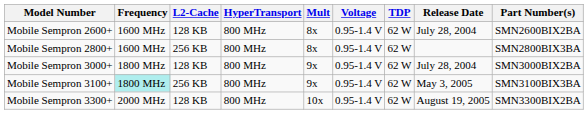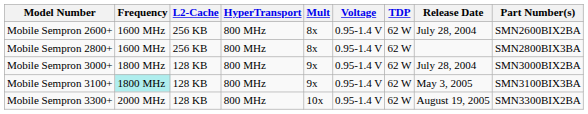Mobile Sempron 2600+ | L2-Cache: 128 KB -> 256 KB
Mobile Sempron 3100+ | L2-Cache: 256 KB -> 128 KB
